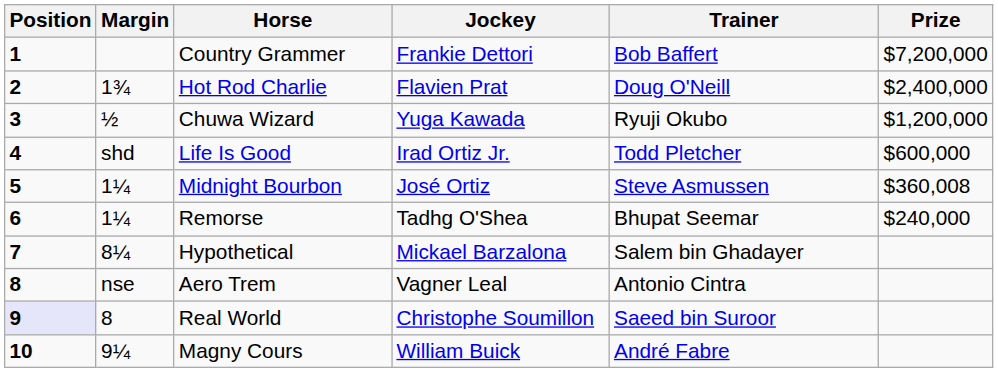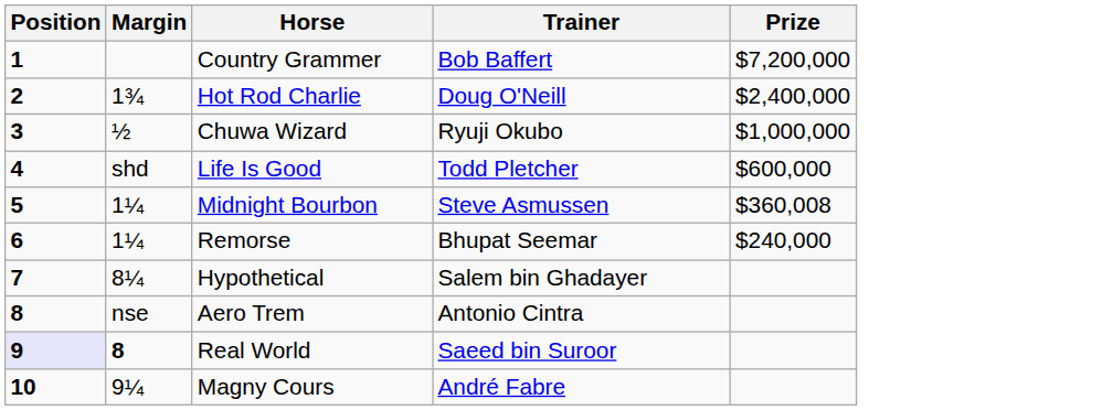- column: Jockey | Frankie Dettori | Flavien Prat | Yuga Kawada | Irad Ortiz Jr. | José Ortiz | Tadhg O'Shea | Mickael Barzalona | Vagner Leal | Christophe Soumillon | William Buick
Chuwa Wizard | Prize: $1,200,000 -> $1,000,000
Real World | Margin: normal -> bold
